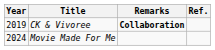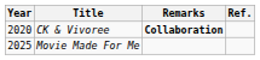CK & Vivoree | Year: 2019 -> 2020
Movie Made For Me | Year: 2024 -> 2025
